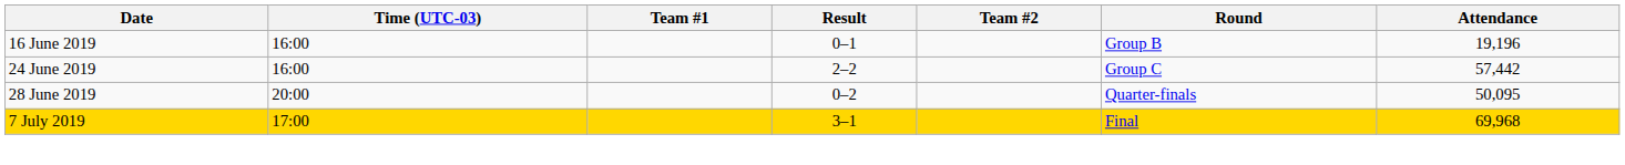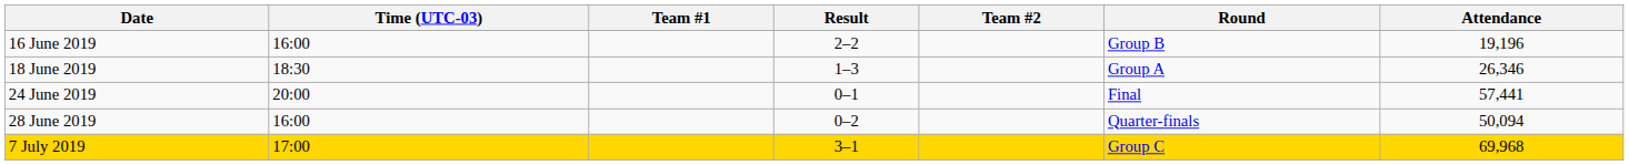16 June 2019 | Result: 0–1 -> 2–2
+ row: 18 June 2019 | 18:30 | 1–3 | Group A | 26,346
24 June 2019 | Time (UTC-03): 16:00 -> 20:00
24 June 2019 | Result: 2–2 -> 0–1
24 June 2019 | Round: Group C -> Final
24 June 2019 | Attendance: 57,442 -> 57,441
28 June 2019 | Time (UTC-03): 20:00 -> 16:00
28 June 2019 | Attendance: 50,095 -> 50,094
7 July 2019 | Round: Final -> Group C
